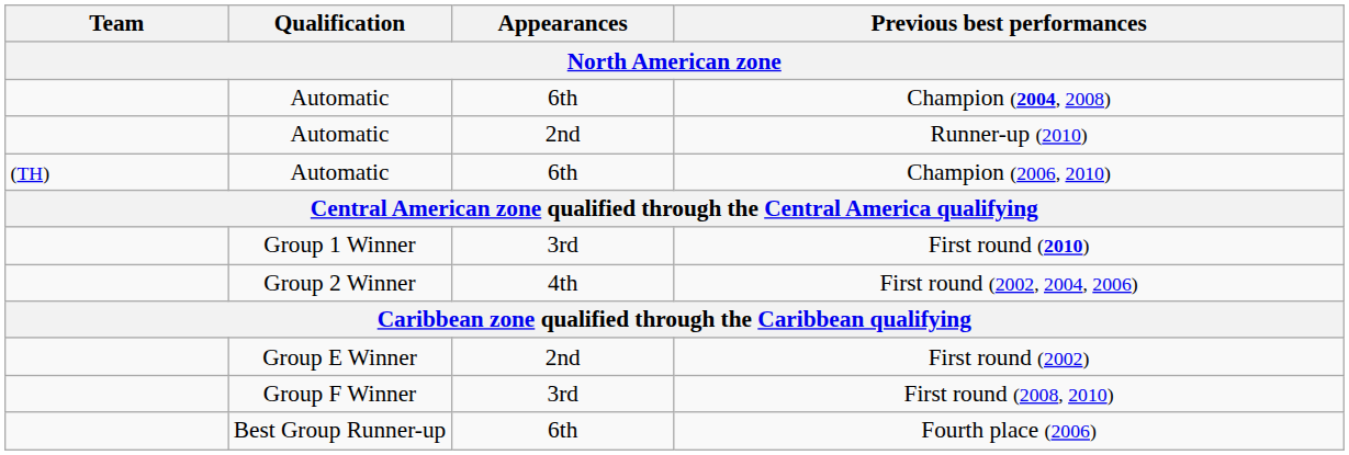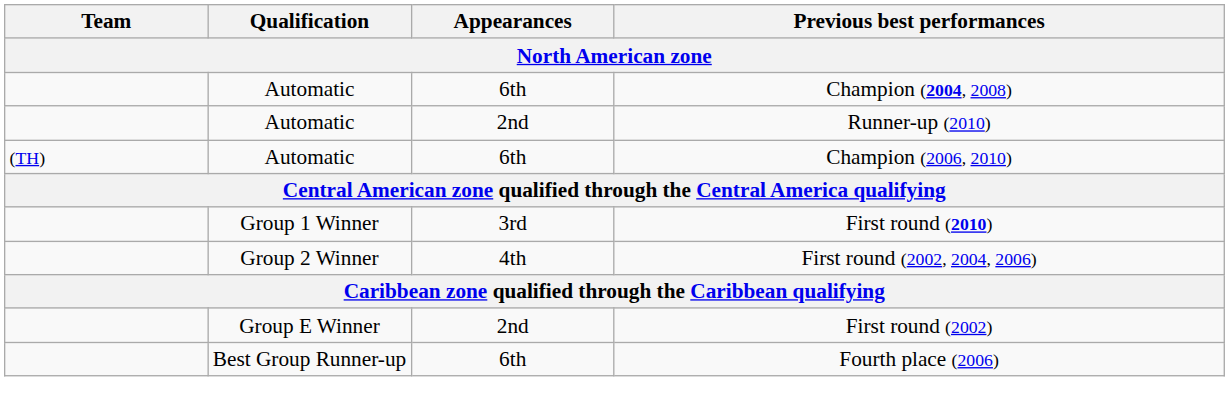- row: Group F Winner | 3rd | First round (2008, 2010)
